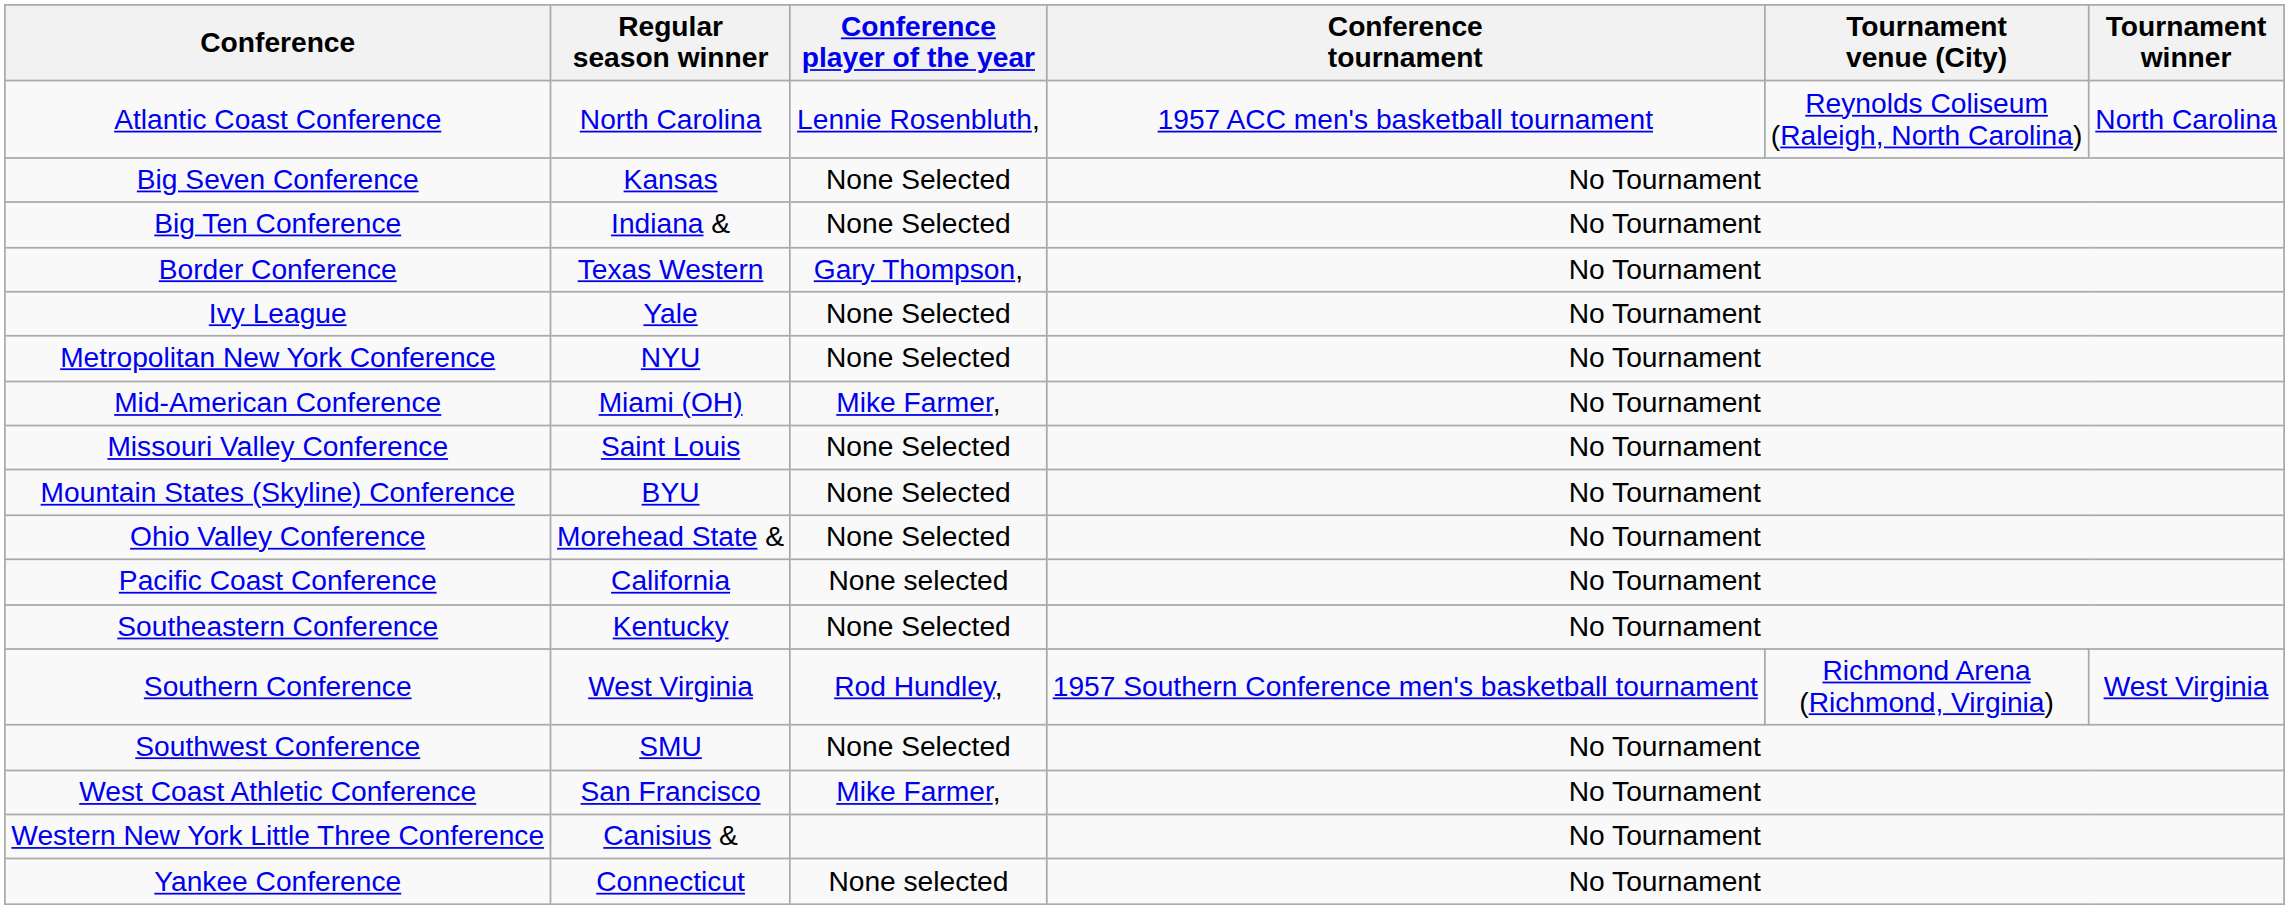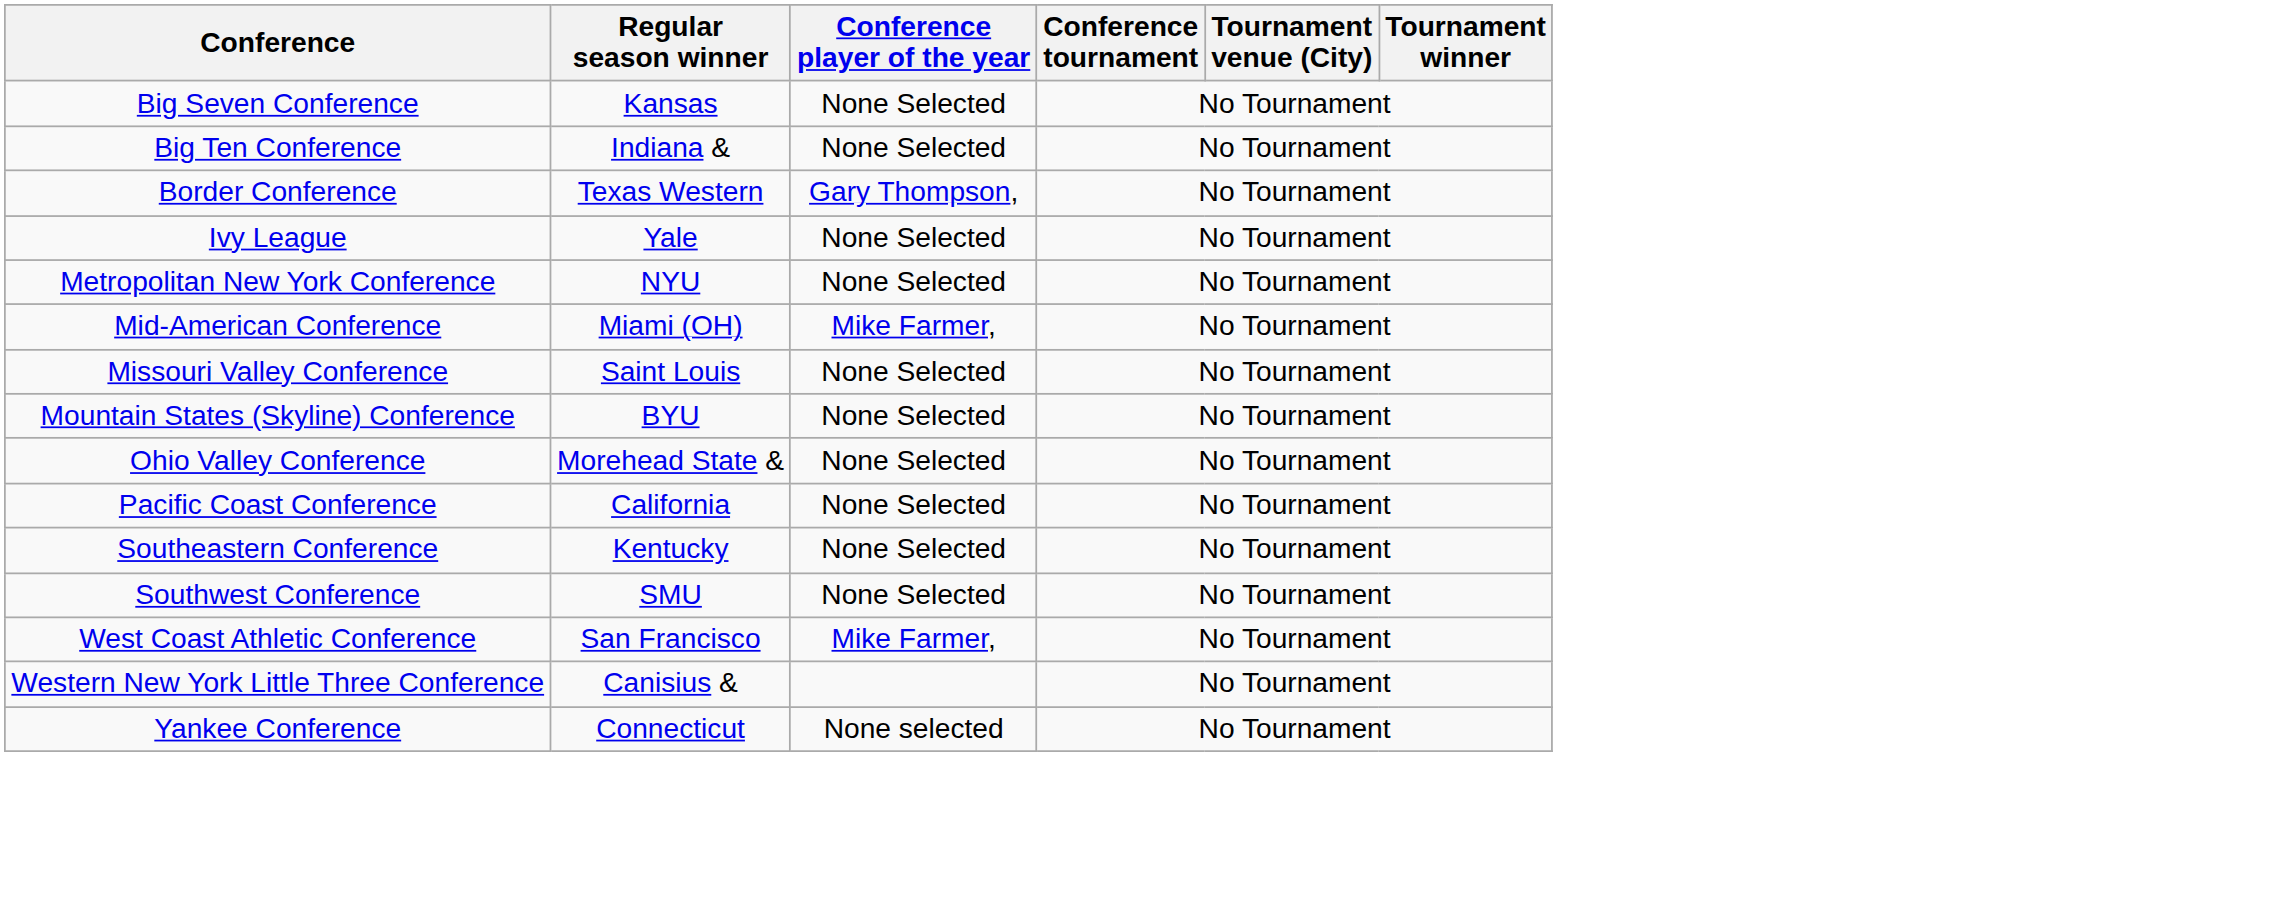- row: Atlantic Coast Conference | North Carolina | Lennie Rosenbluth, | 1957 ACC men's basketball tournament | Reynolds Coliseum (Raleigh, North Carolina) | North Carolina
Pacific Coast Conference | Conference player of the year: None selected -> None Selected
- row: Southern Conference | West Virginia | Rod Hundley, | 1957 Southern Conference men's basketball tournament | Richmond Arena (Richmond, Virginia) | West Virginia
